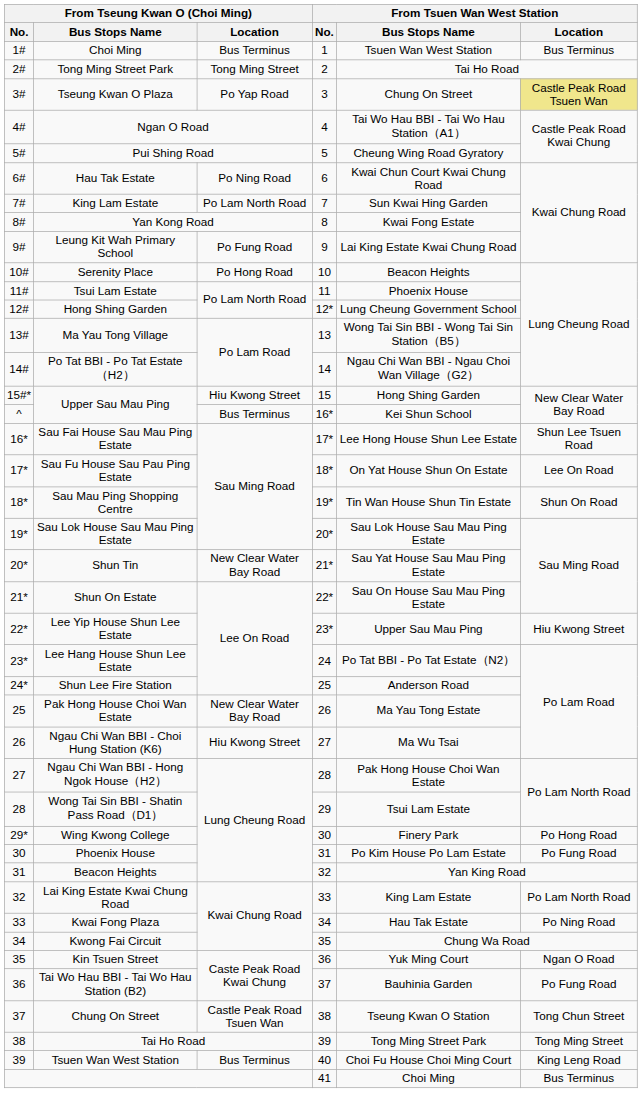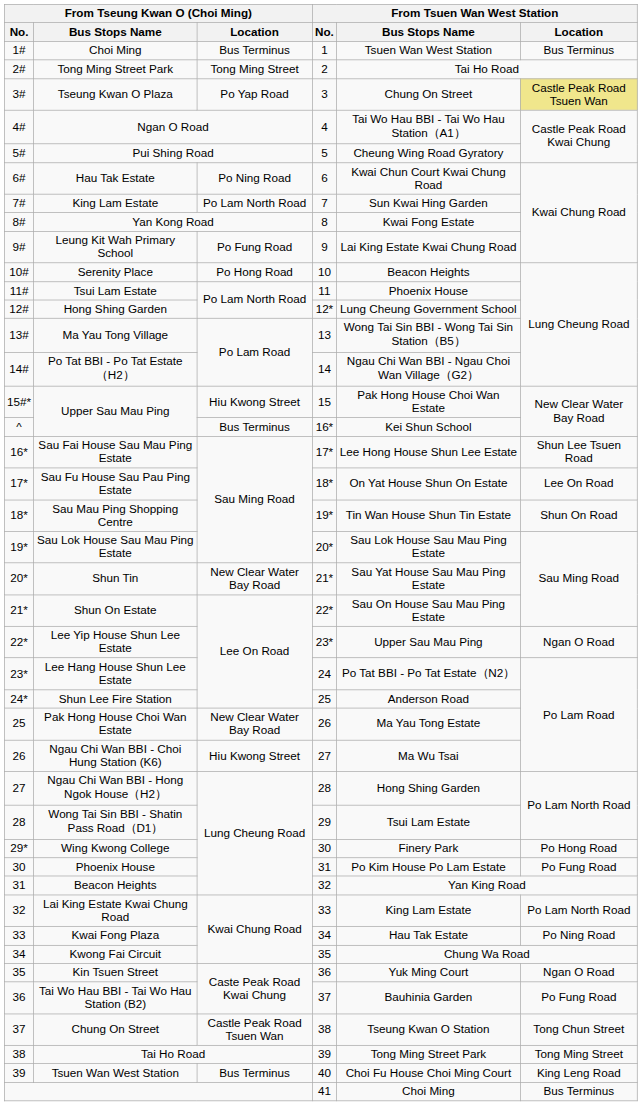15#* / Upper Sau Mau Ping | From Tsuen Wan West Station / Bus Stops Name: Hong Shing Garden -> Pak Hong House Choi Wan Estate
Lee Yip House Shun Lee Estate | From Tsuen Wan West Station / Location: Hiu Kwong Street -> Ngan O Road
Ngau Chi Wan BBI - Hong Ngok House（H2） | From Tsuen Wan West Station / Bus Stops Name: Pak Hong House Choi Wan Estate -> Hong Shing Garden
